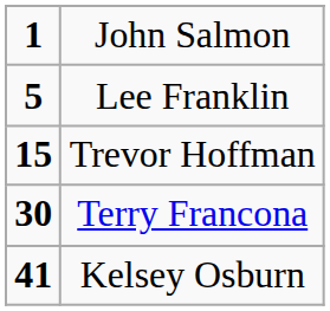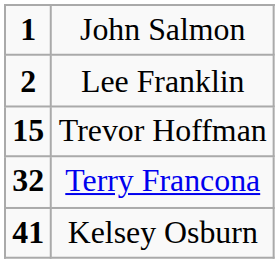Lee Franklin | column 1: 5 -> 2
Terry Francona | column 1: 30 -> 32
